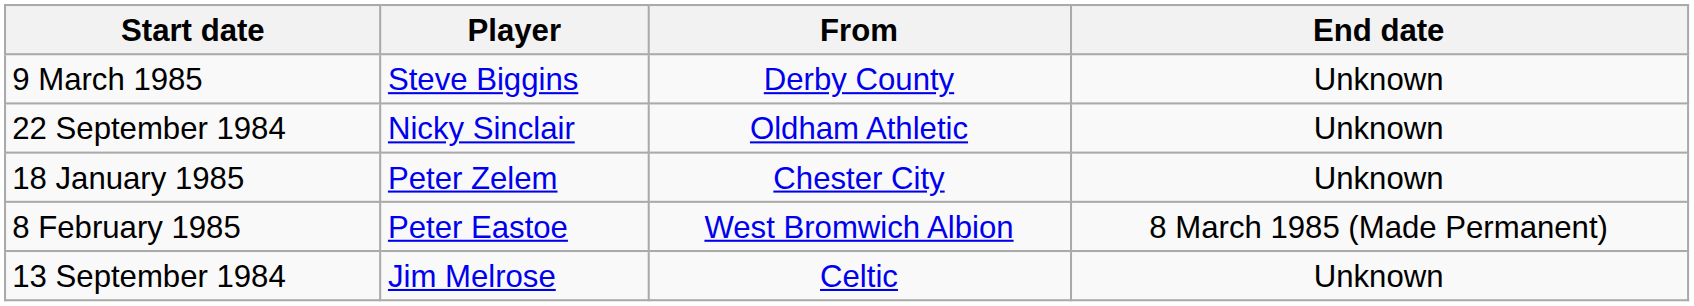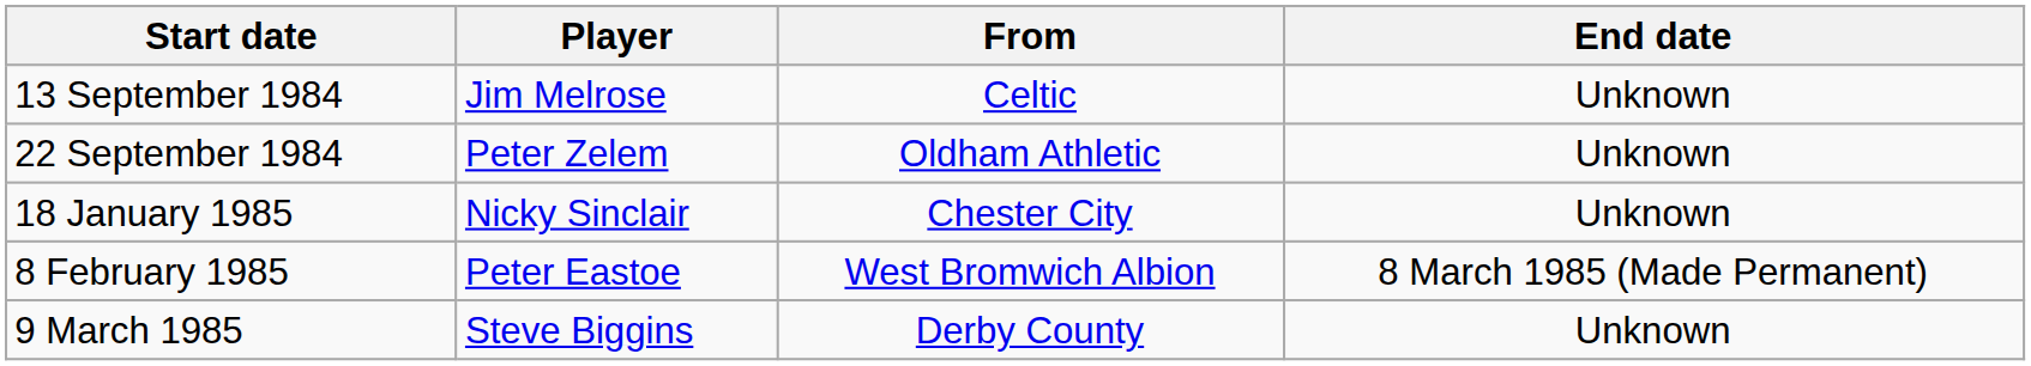rows swapped: 13 September 1984 <-> 9 March 1985
22 September 1984 | Player: Nicky Sinclair -> Peter Zelem
18 January 1985 | Player: Peter Zelem -> Nicky Sinclair
